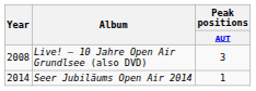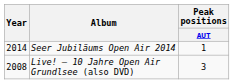rows swapped: Live! – 10 Jahre Open Air Grundlsee (also DVD) <-> Seer Jubiläums Open Air 2014
